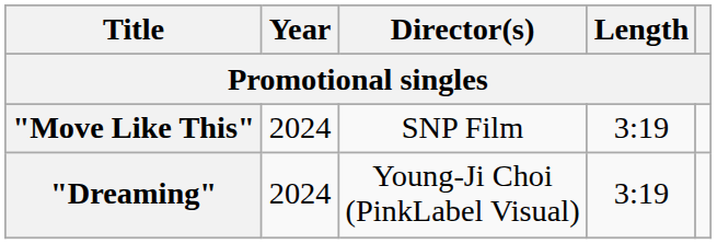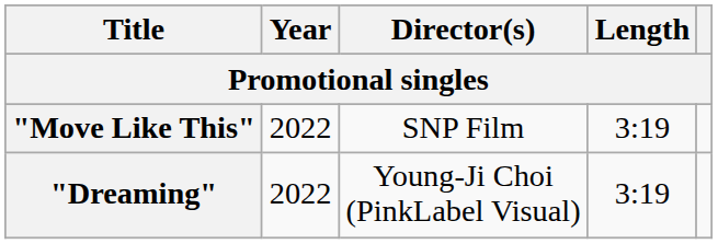"Move Like This" | Year: 2024 -> 2022
"Dreaming" | Year: 2024 -> 2022
